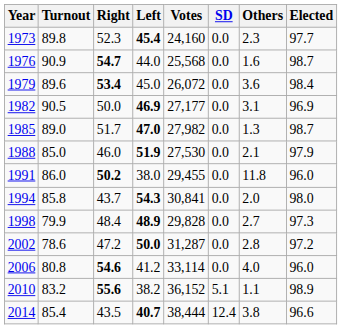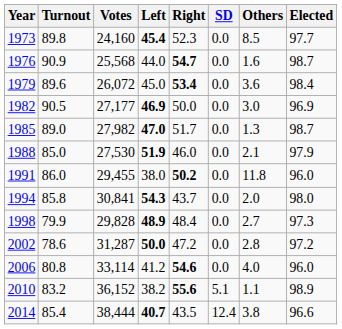columns swapped: Votes <-> Right
1973 | Others: 2.3 -> 8.5
1982 | Others: 3.1 -> 3.0
